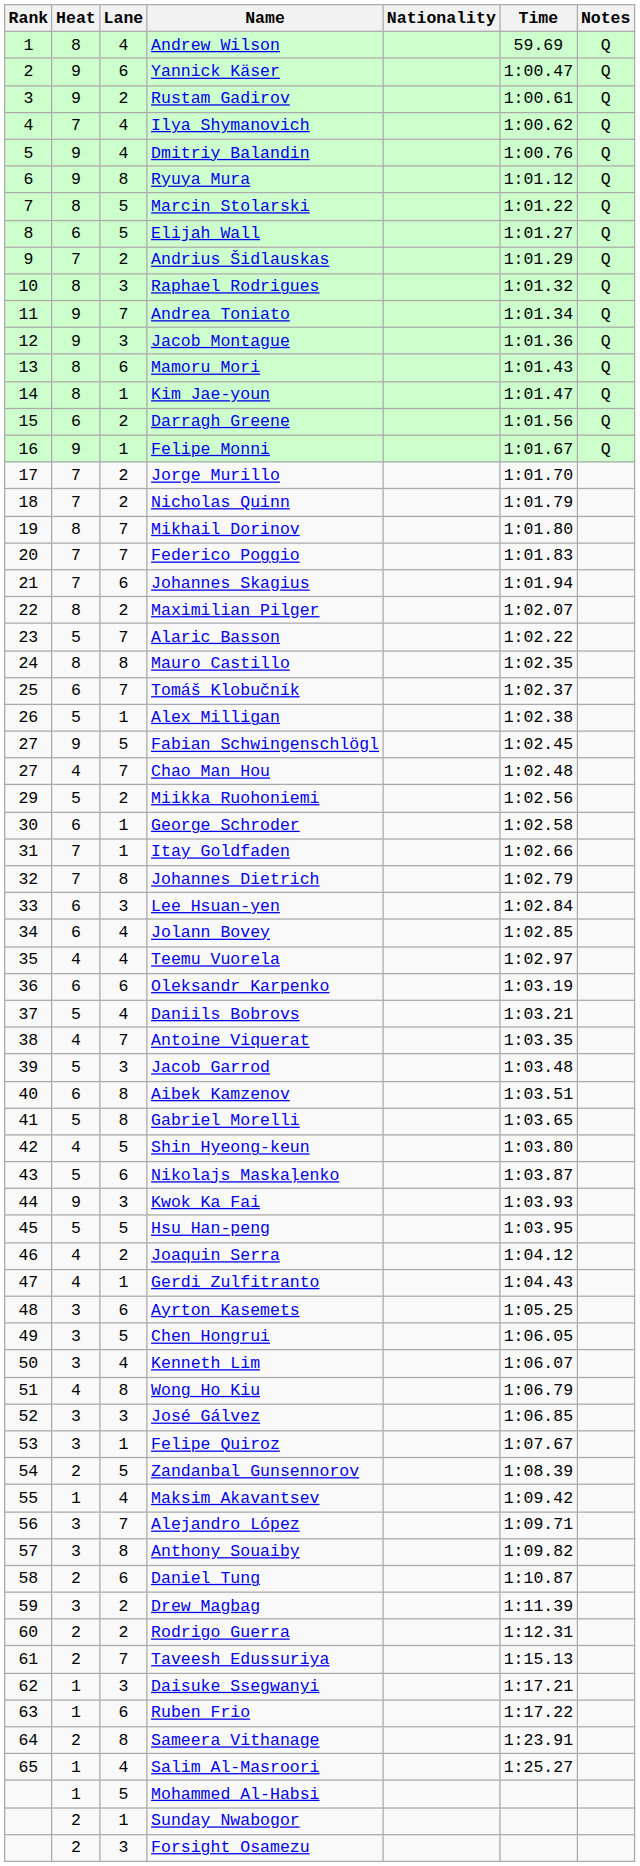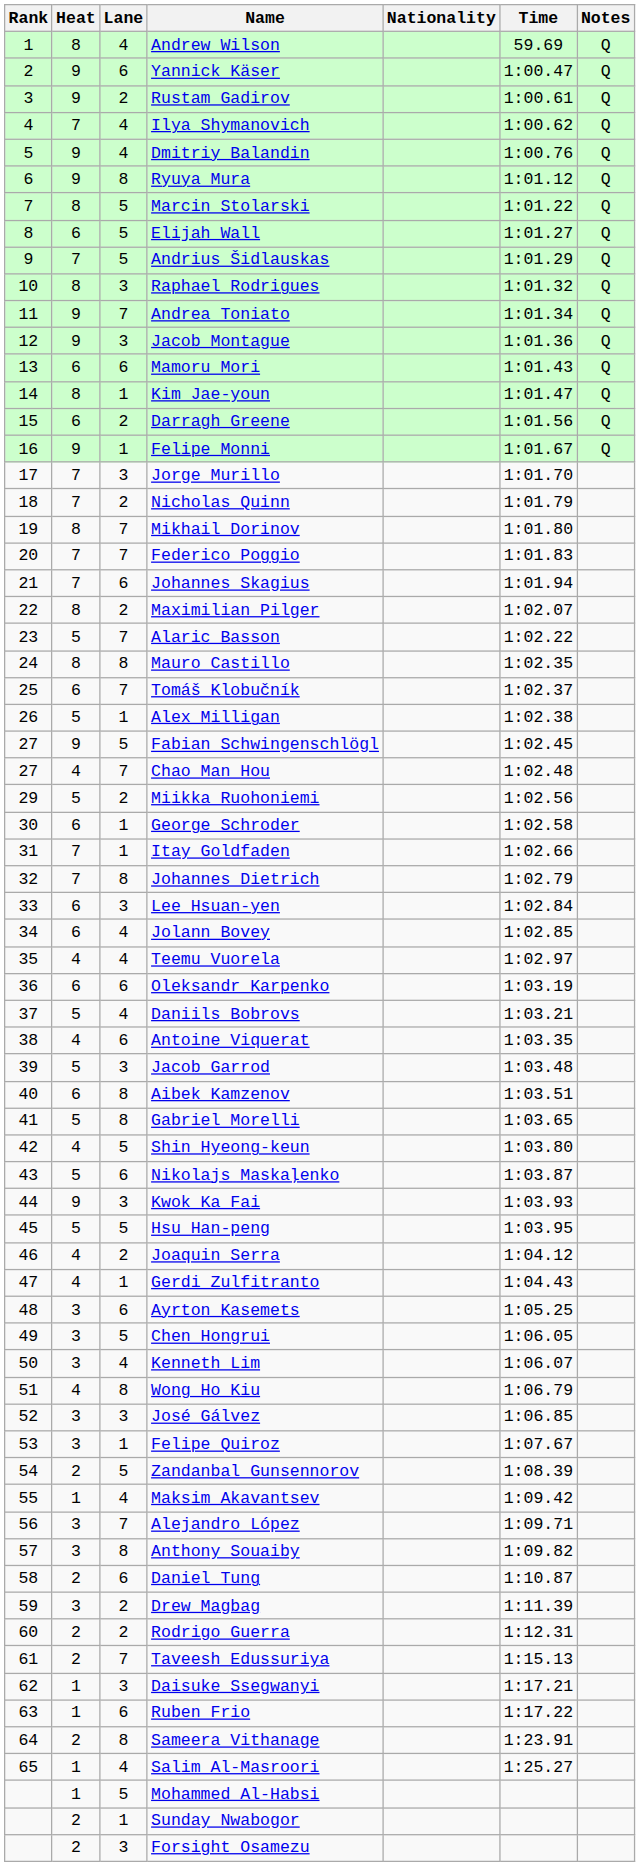Andrius Šidlauskas | Lane: 2 -> 5
Mamoru Mori | Heat: 8 -> 6
Jorge Murillo | Lane: 2 -> 3
Antoine Viquerat | Lane: 7 -> 6
